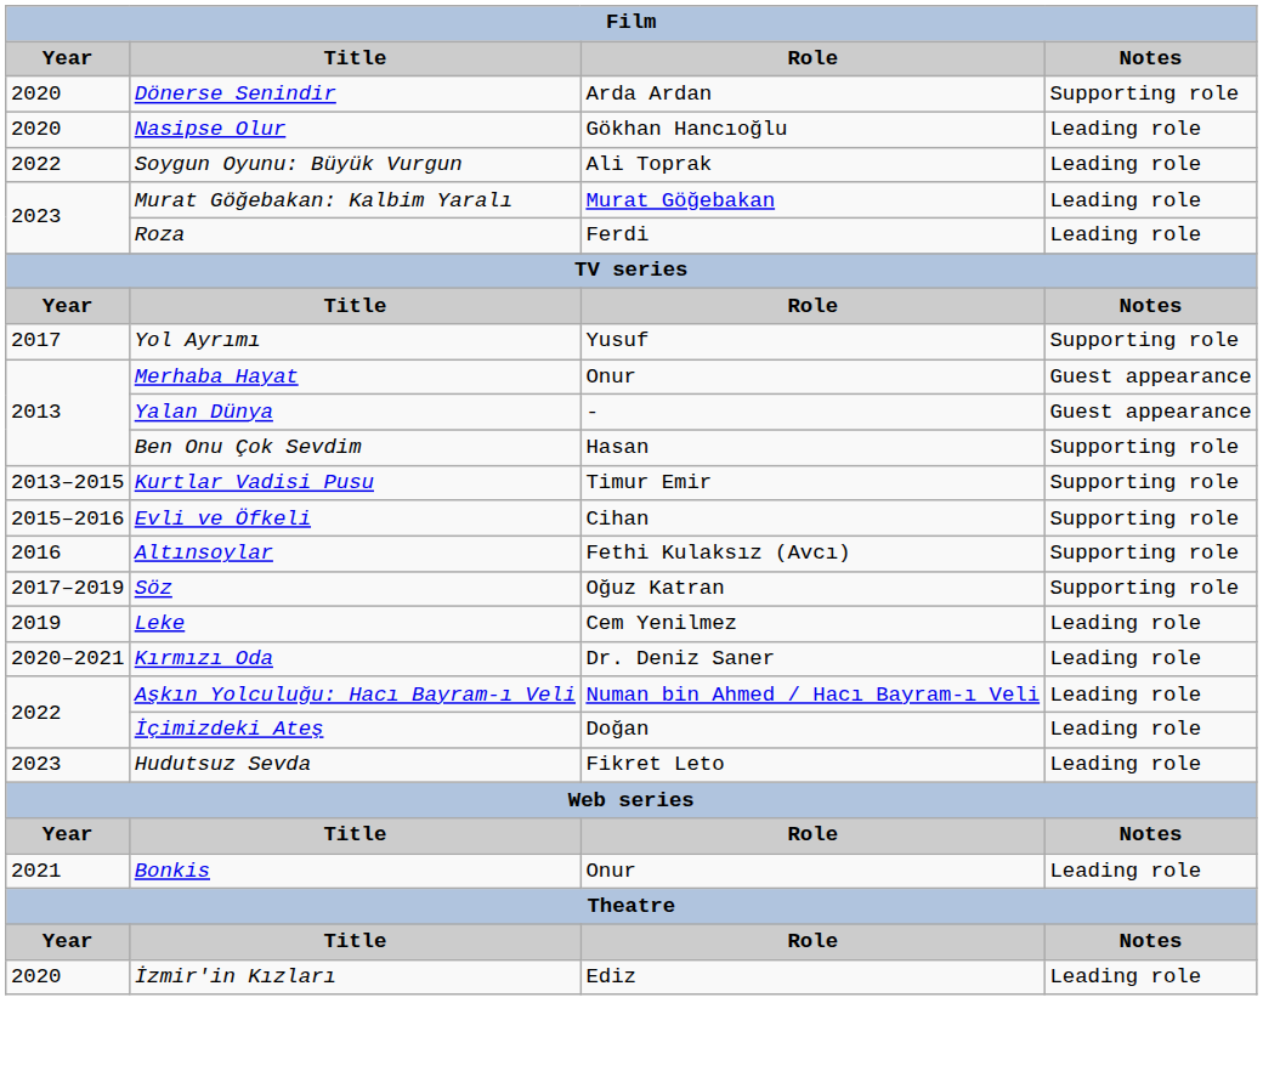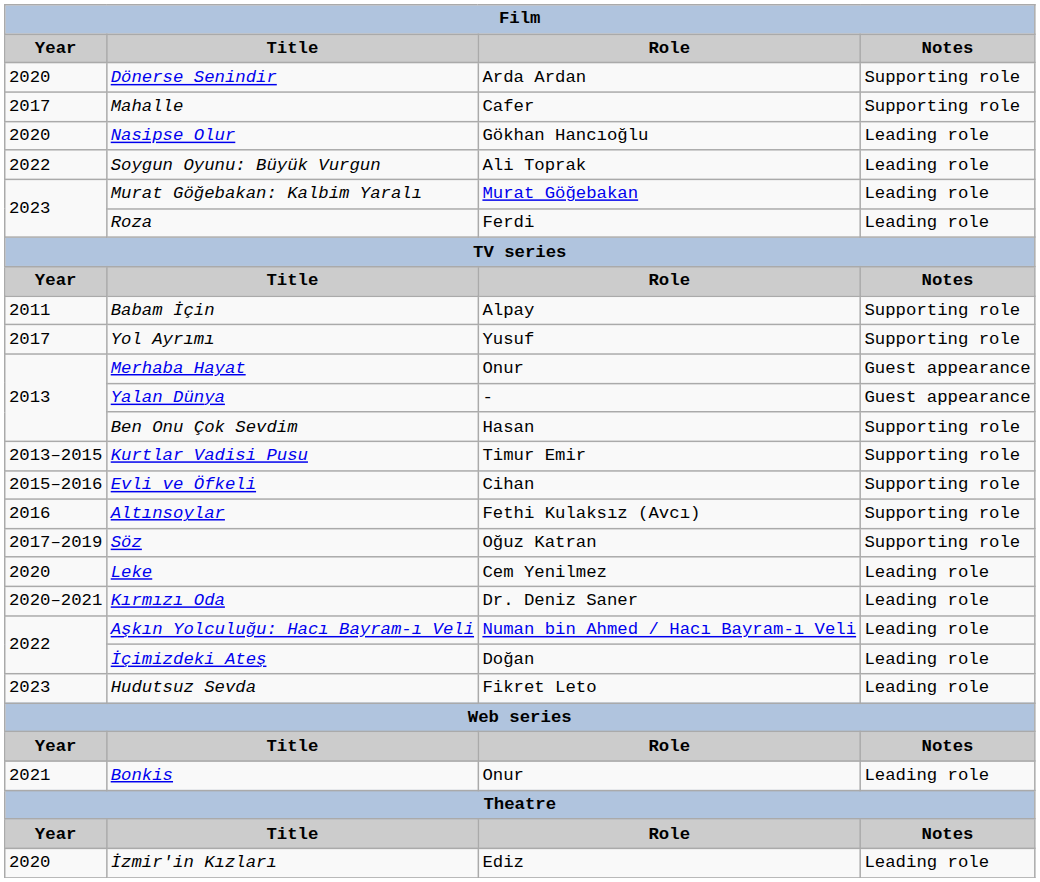+ row: 2017 | Mahalle | Cafer | Supporting role
+ row: 2011 | Babam İçin | Alpay | Supporting role
Leke | Year: 2019 -> 2020
